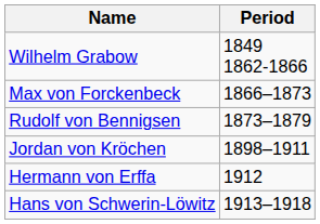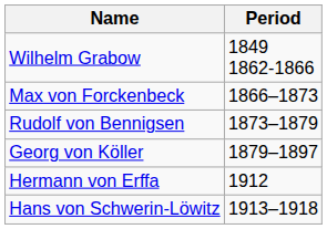+ row: Georg von Köller | 1879–1897
- row: Jordan von Kröchen | 1898–1911
